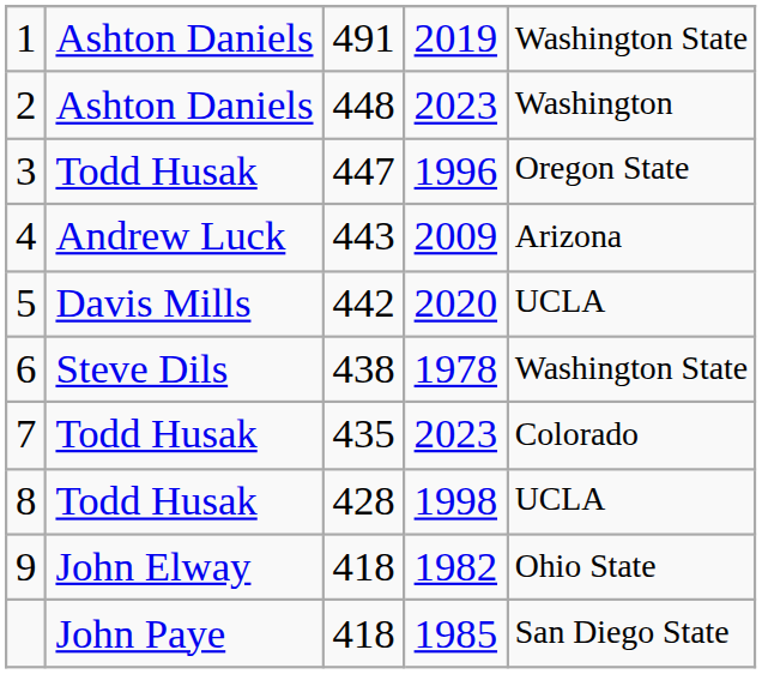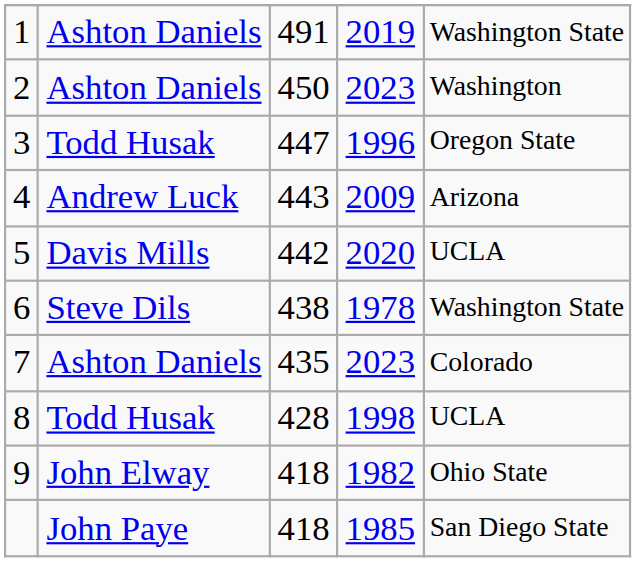2 | column 3: 448 -> 450
7 | column 2: Todd Husak -> Ashton Daniels
